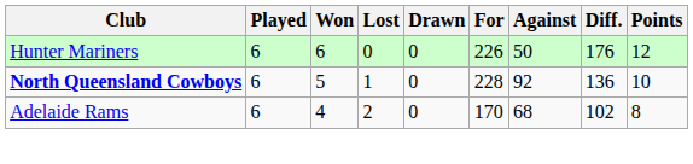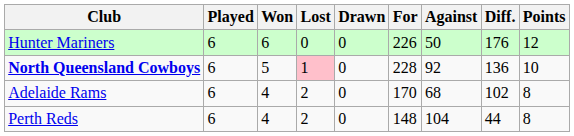North Queensland Cowboys | Lost: no background -> pink background
+ row: Perth Reds | 6 | 4 | 2 | 0 | 148 | 104 | 44 | 8
